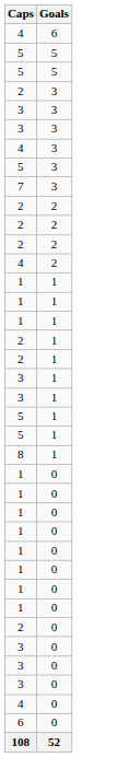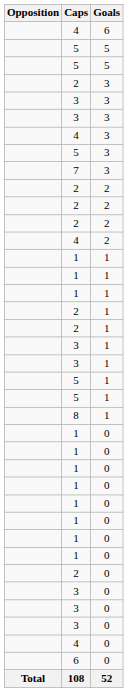+ column: Opposition | Total
